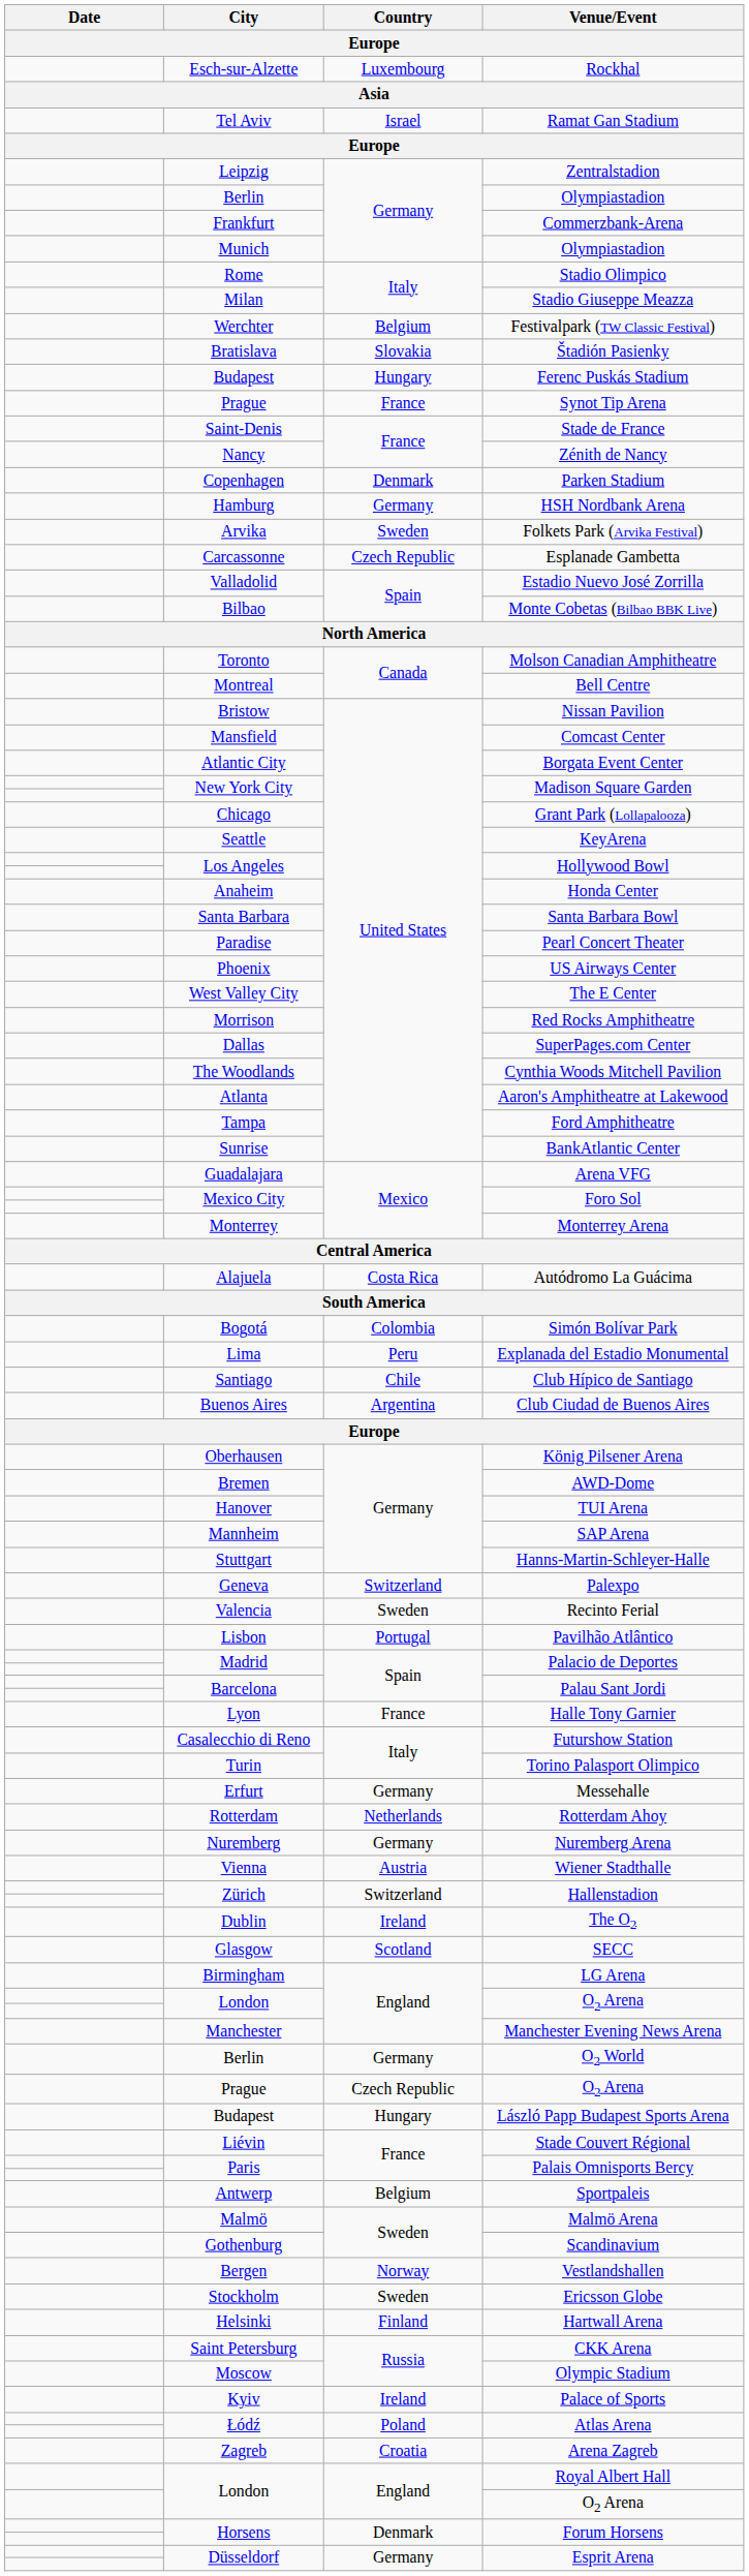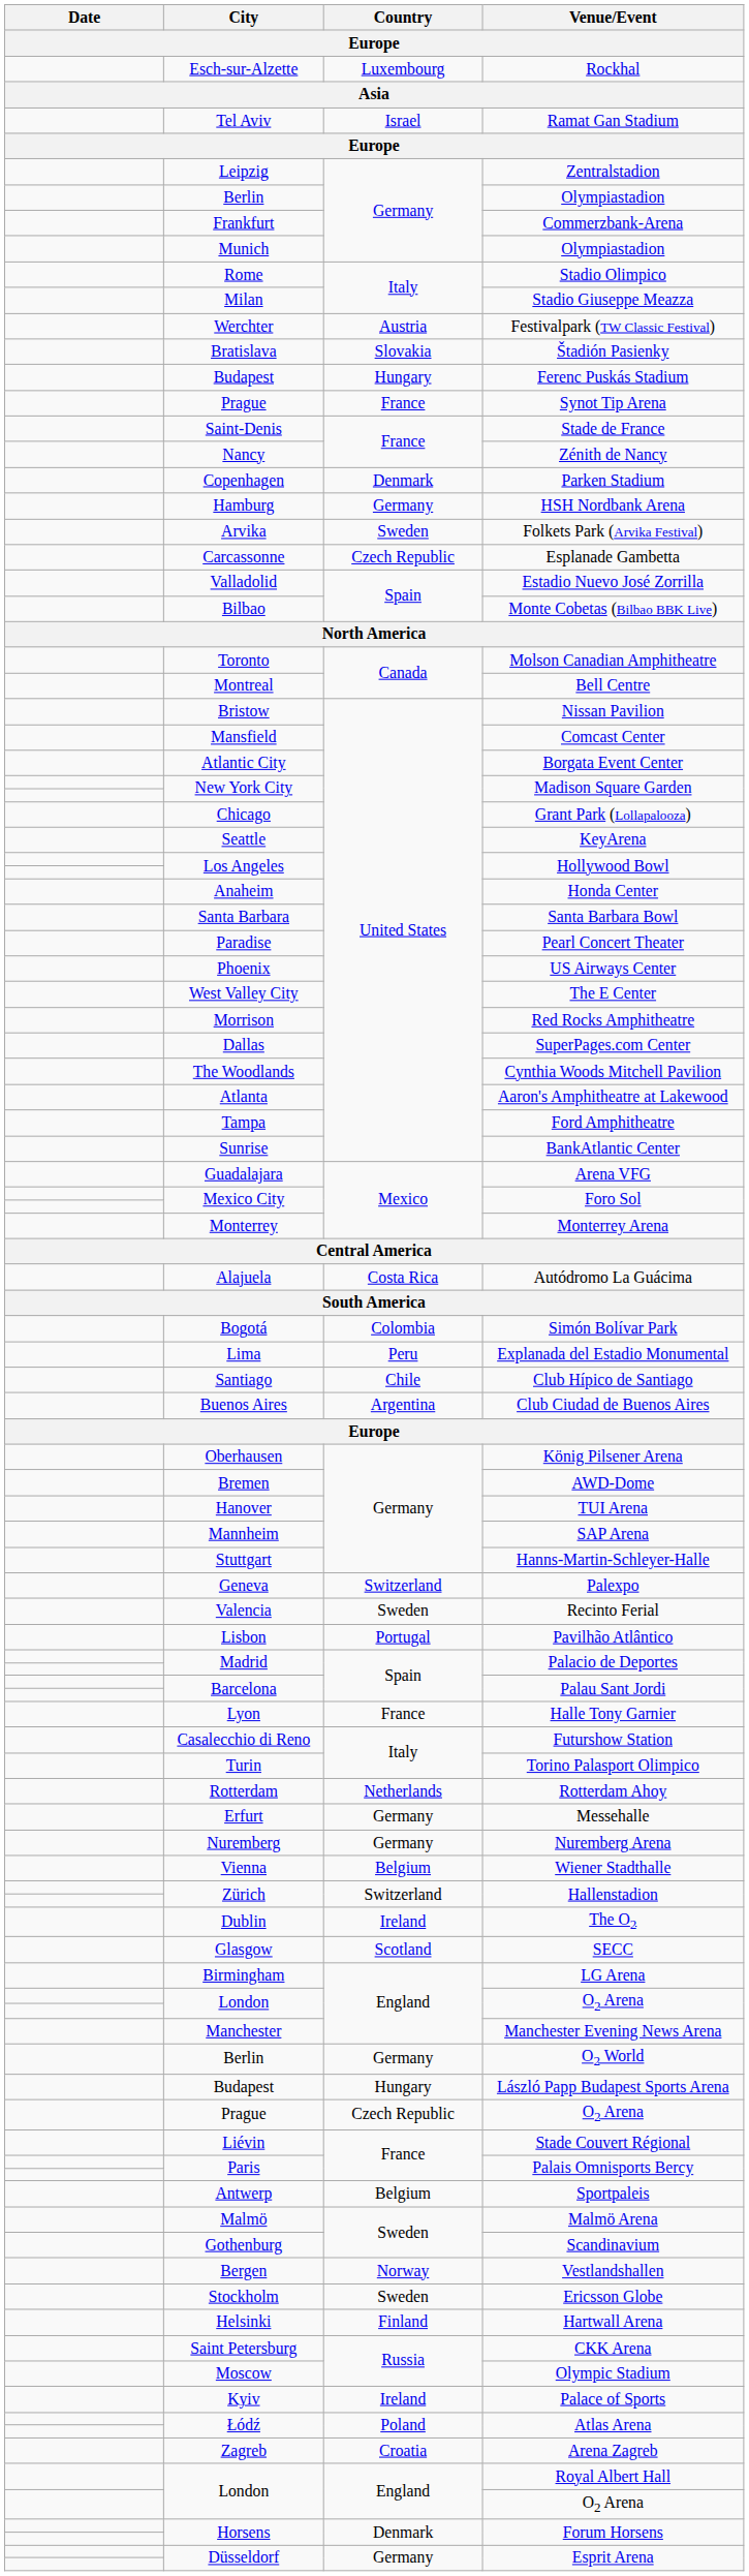Festivalpark (TW Classic Festival) | Country: Belgium -> Austria
rows swapped: Messehalle <-> Rotterdam Ahoy
Wiener Stadthalle | Country: Austria -> Belgium
rows swapped: László Papp Budapest Sports Arena <-> Prague / O2 Arena
